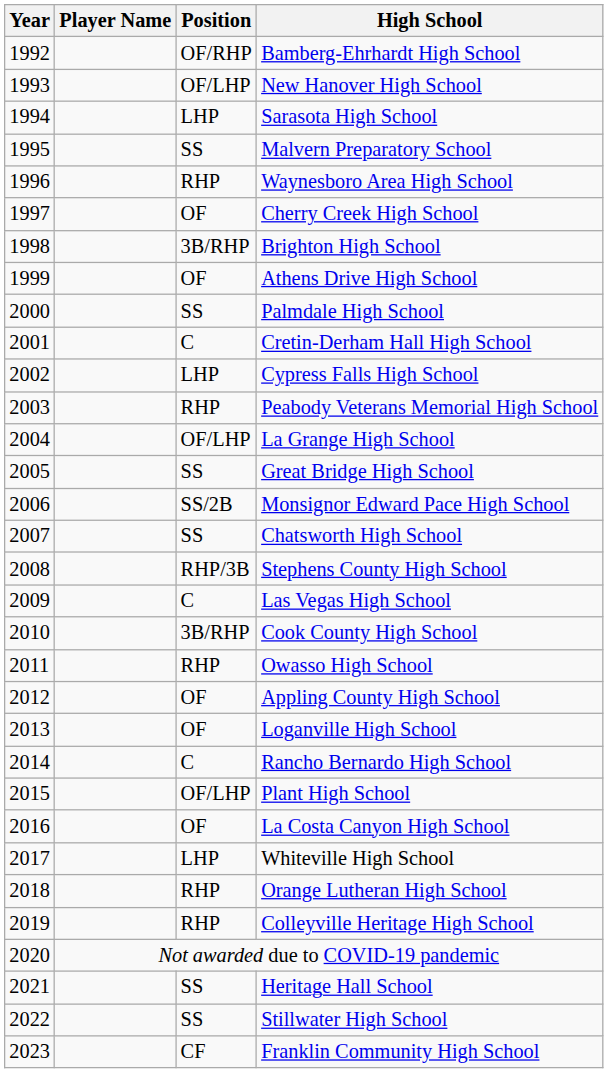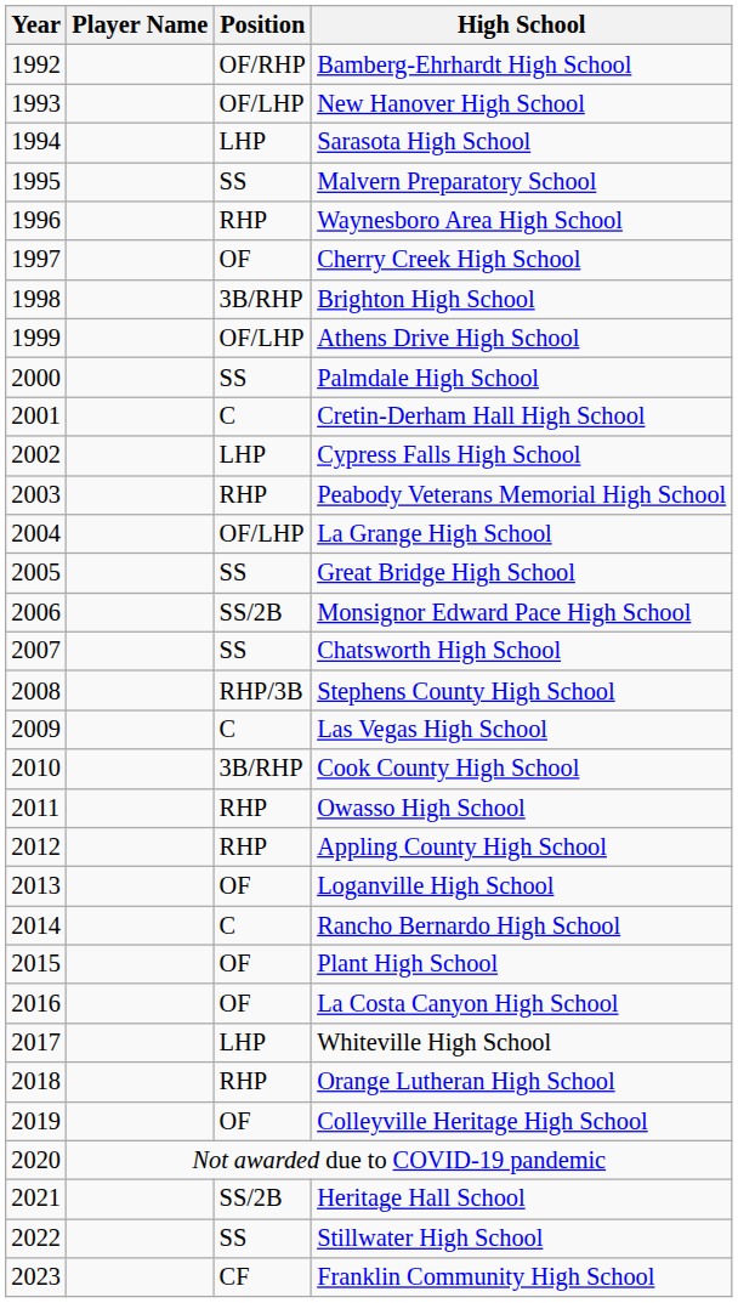Athens Drive High School | Position: OF -> OF/LHP
Appling County High School | Position: OF -> RHP
Plant High School | Position: OF/LHP -> OF
Colleyville Heritage High School | Position: RHP -> OF
Heritage Hall School | Position: SS -> SS/2B
